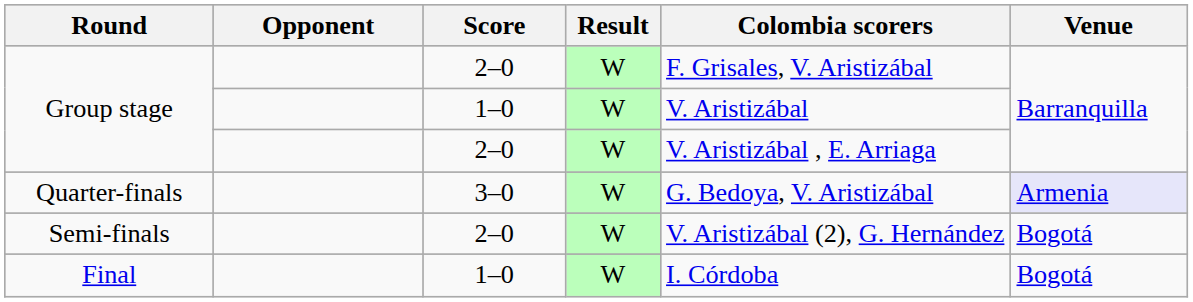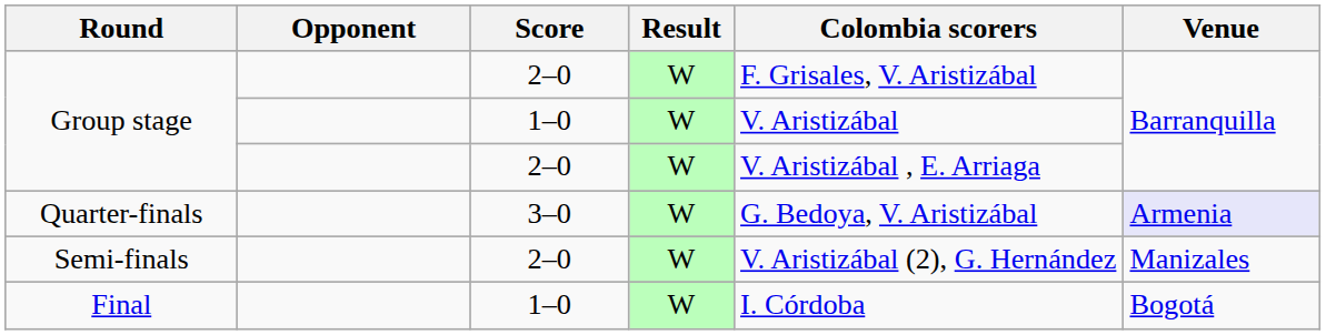Semi-finals | Venue: Bogotá -> Manizales
